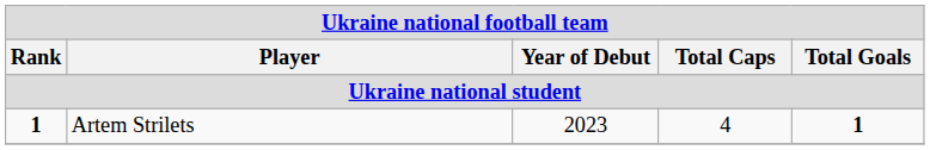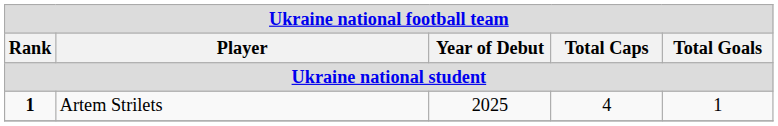Artem Strilets | Year of Debut: 2023 -> 2025
Artem Strilets | Total Goals: bold -> normal
